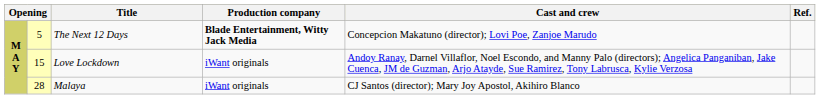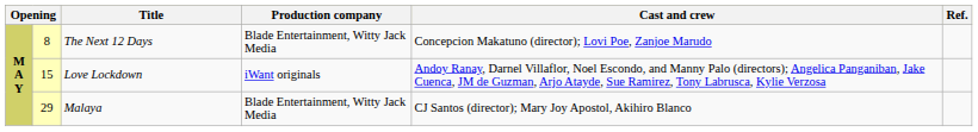The Next 12 Days | column 2: 5 -> 8
The Next 12 Days | Production company: bold -> normal
Malaya | column 2: 28 -> 29
Malaya | Production company: iWant originals -> Blade Entertainment, Witty Jack Media
